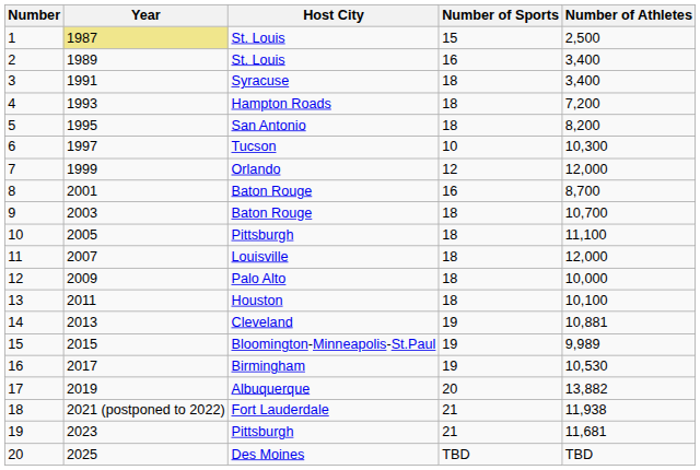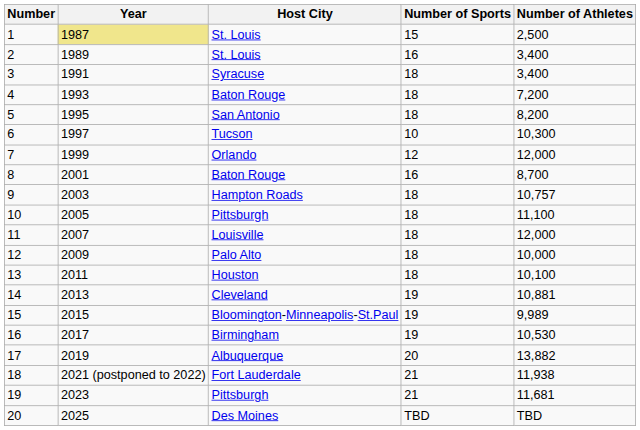4 | Host City: Hampton Roads -> Baton Rouge
9 | Host City: Baton Rouge -> Hampton Roads
9 | Number of Athletes: 10,700 -> 10,757
